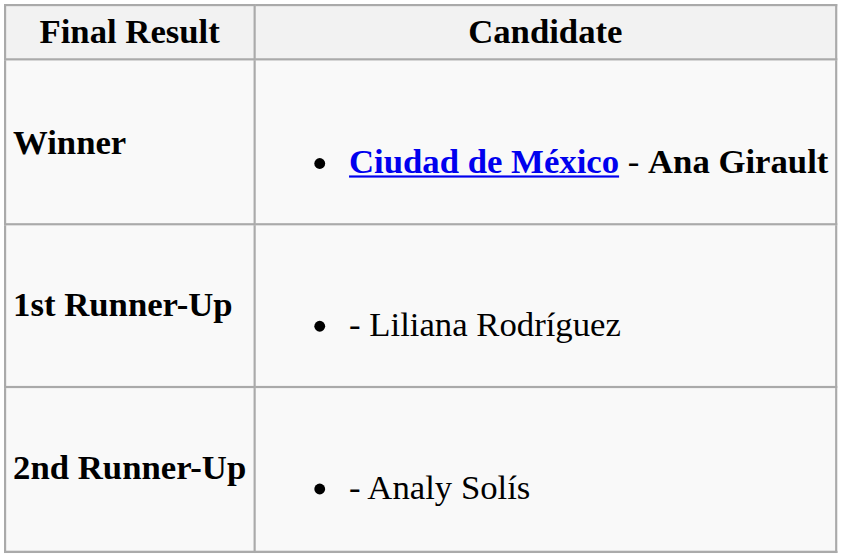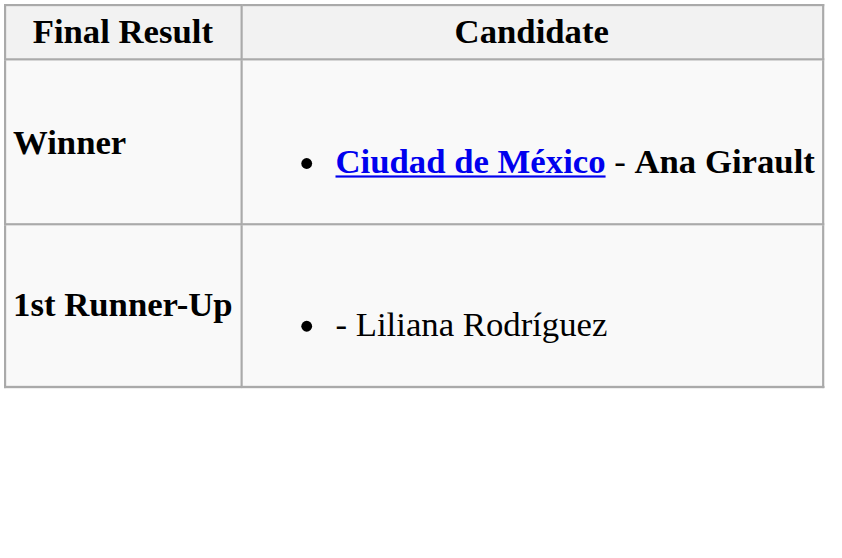- row: 2nd Runner-Up | - Analy Solís
